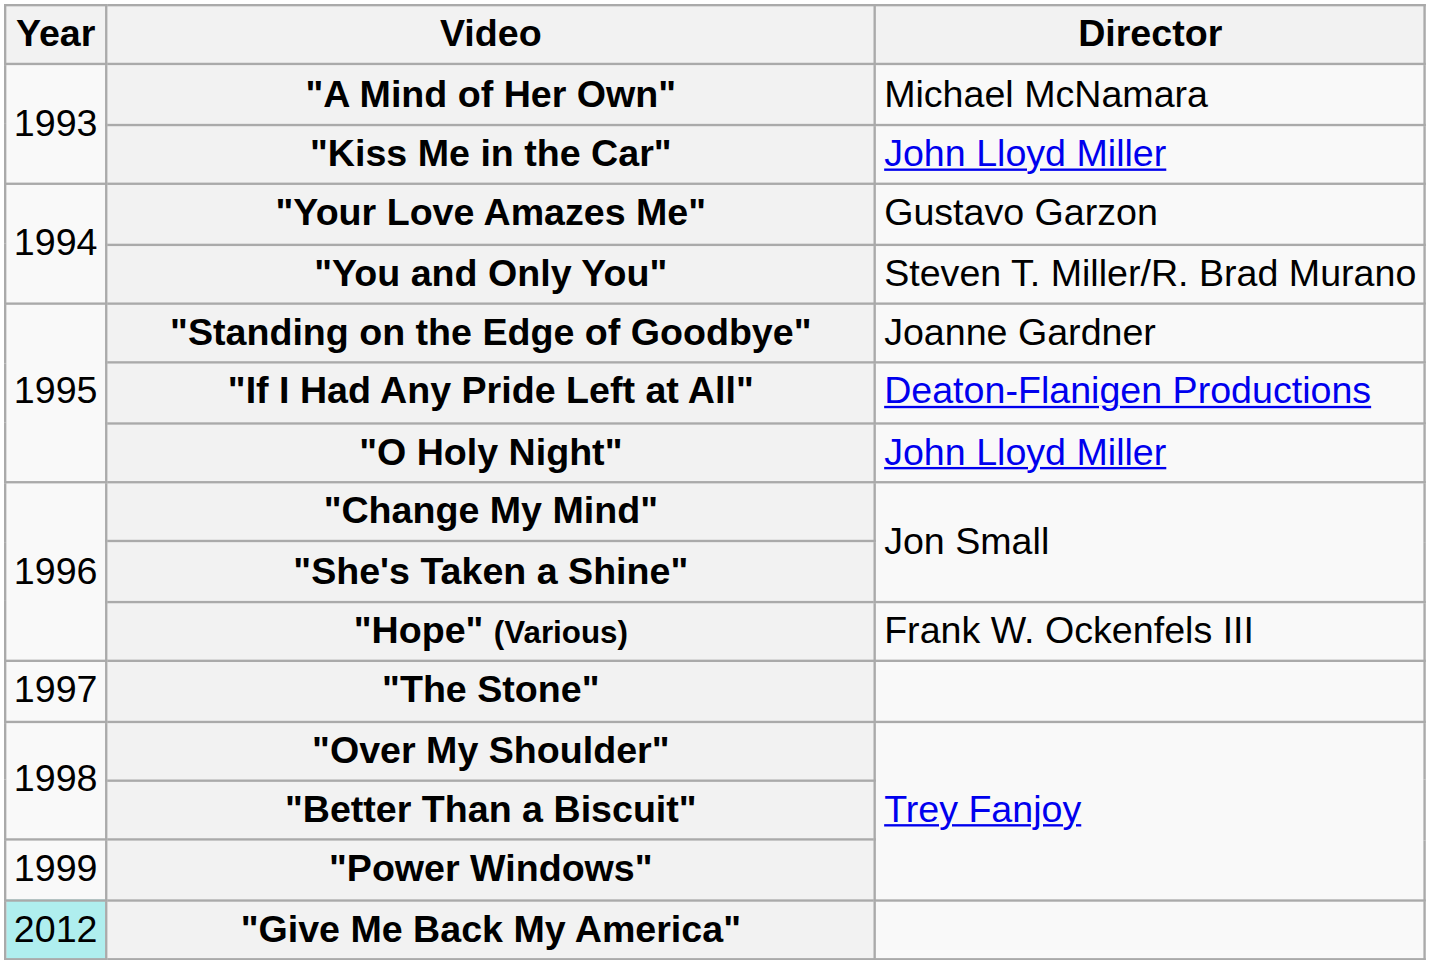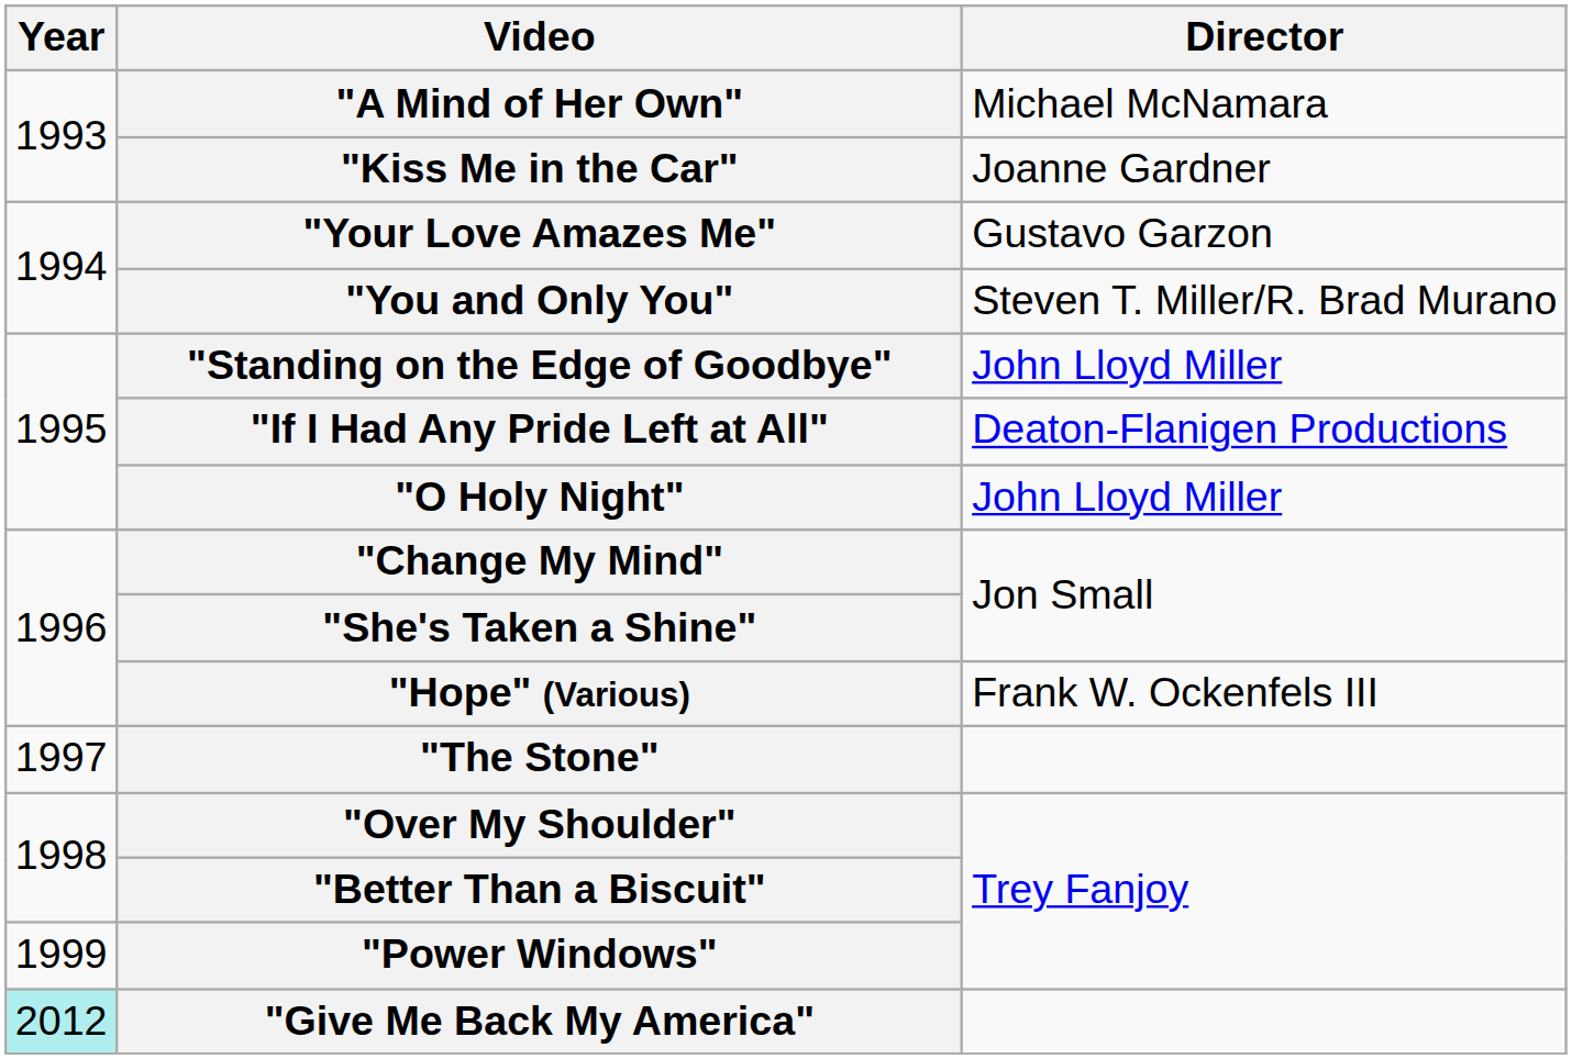"Kiss Me in the Car" | Director: John Lloyd Miller -> Joanne Gardner
"Standing on the Edge of Goodbye" | Director: Joanne Gardner -> John Lloyd Miller
